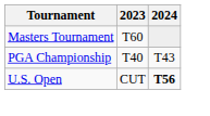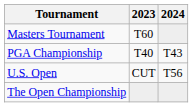U.S. Open | 2024: bold -> normal
+ row: The Open Championship
